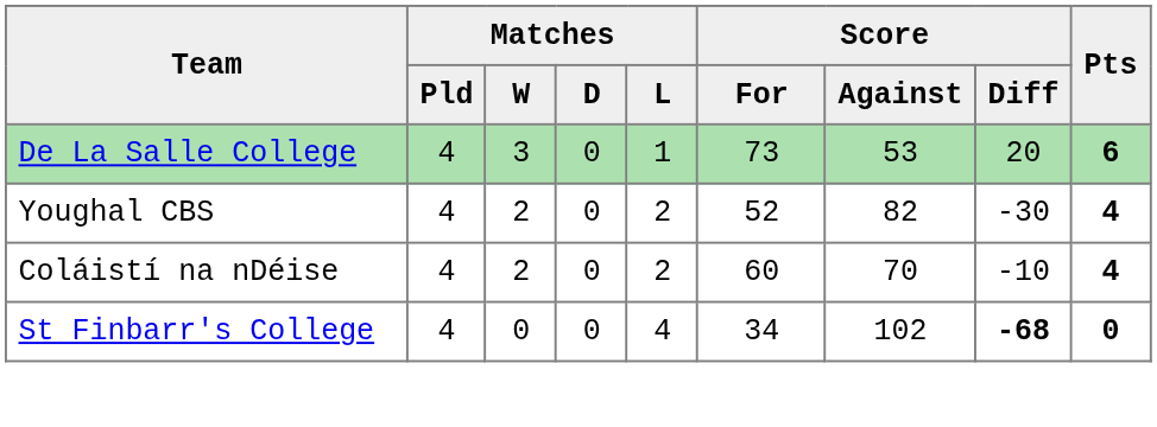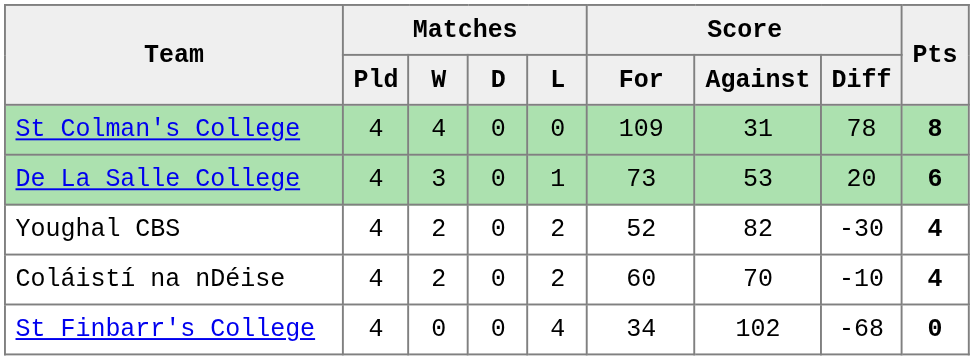+ row: St Colman's College | 4 | 4 | 0 | 0 | 109 | 31 | 78 | 8
St Finbarr's College | Score / Diff: bold -> normal
